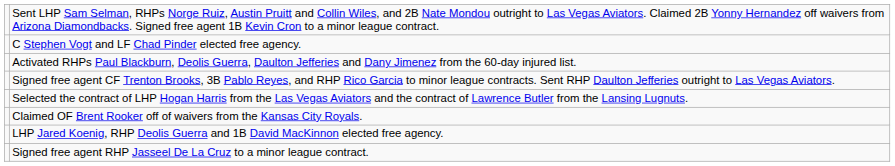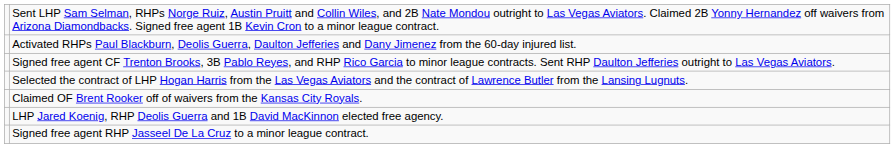- row: C Stephen Vogt and LF Chad Pinder elected free agency.
